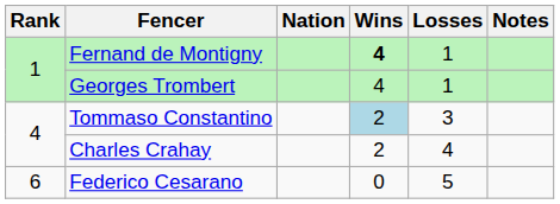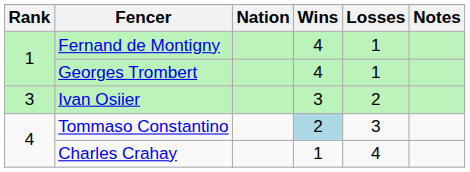Fernand de Montigny | Wins: bold -> normal
+ row: 3 | Ivan Osiier | 3 | 2
Charles Crahay | Wins: 2 -> 1
- row: 6 | Federico Cesarano | 0 | 5
